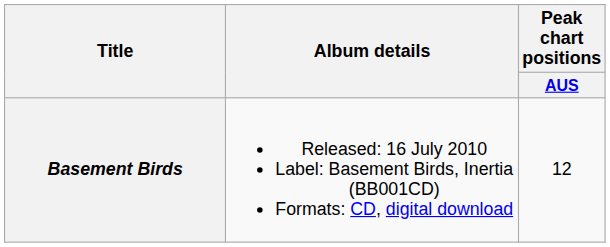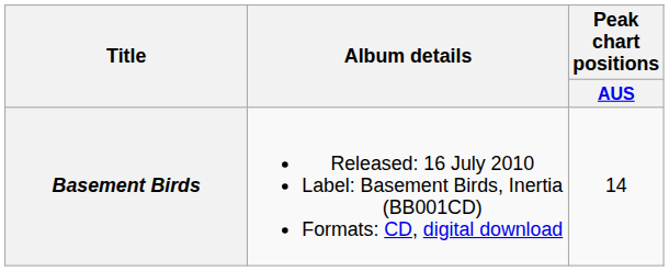Basement Birds | Peak chart positions / AUS: 12 -> 14
